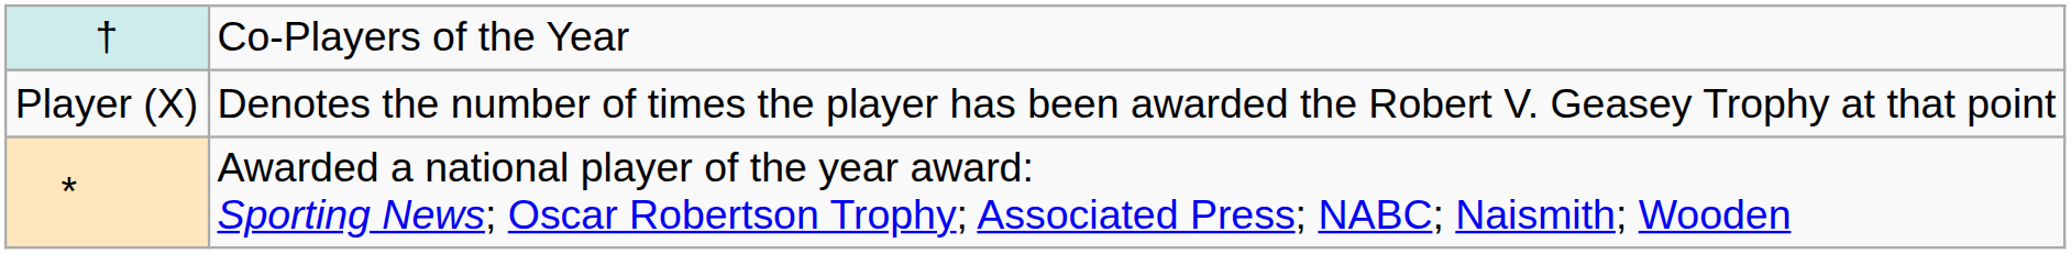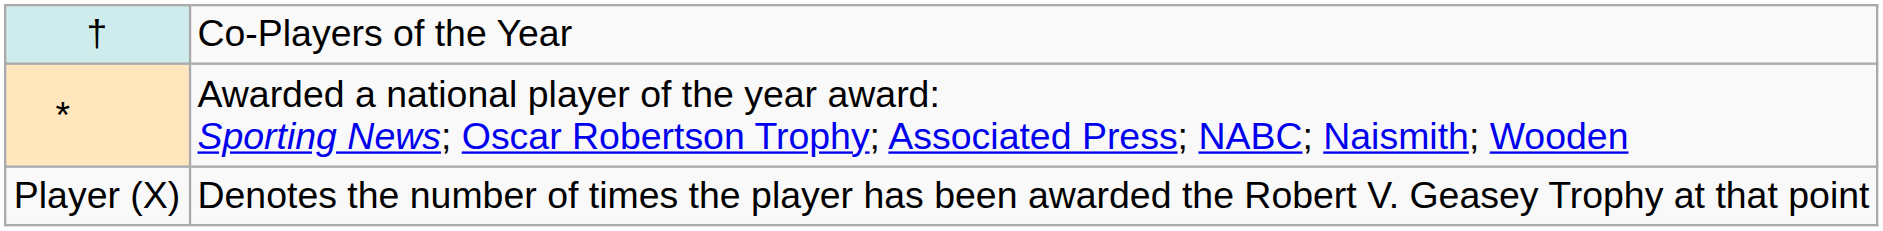rows swapped: * <-> Player (X)
